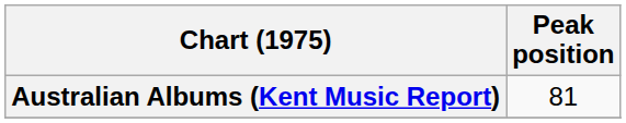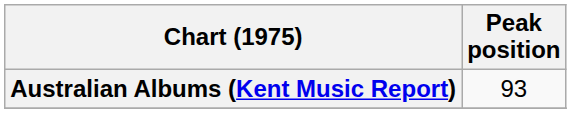Australian Albums (Kent Music Report) | Peak position: 81 -> 93
